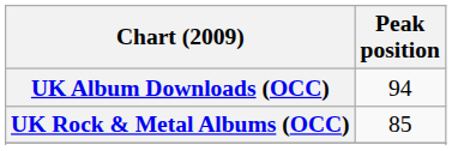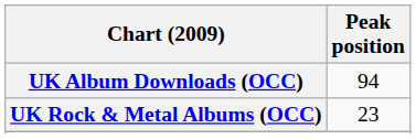UK Rock & Metal Albums (OCC) | Peak position: 85 -> 23
